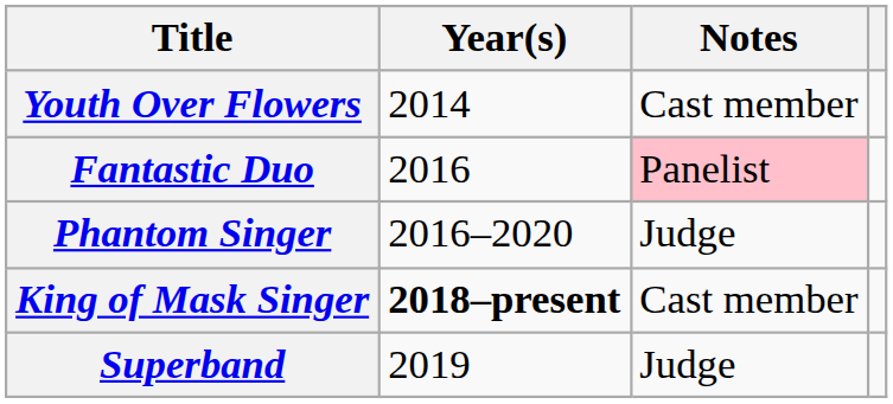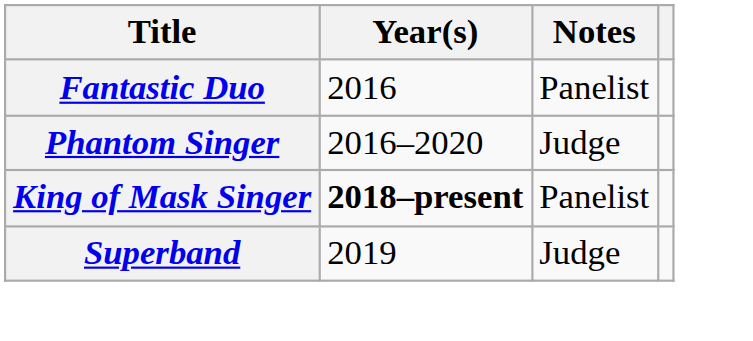- row: Youth Over Flowers | 2014 | Cast member
Fantastic Duo | Notes: pink background -> no background
King of Mask Singer | Notes: Cast member -> Panelist
